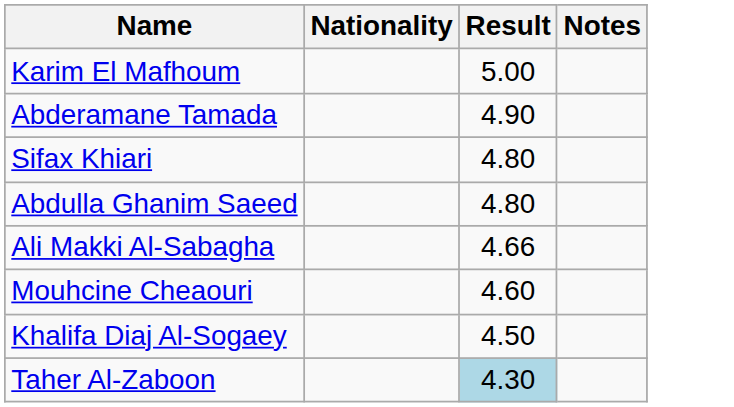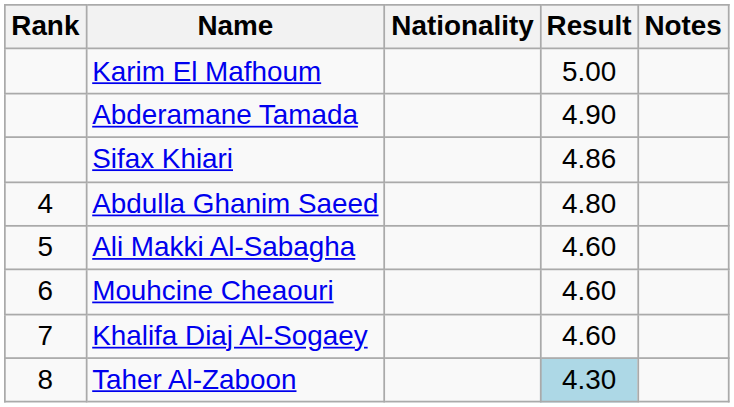+ column: Rank | 4 | 5 | 6 | 7 | 8
Sifax Khiari | Result: 4.80 -> 4.86
Ali Makki Al-Sabagha | Result: 4.66 -> 4.60
Khalifa Diaj Al-Sogaey | Result: 4.50 -> 4.60
